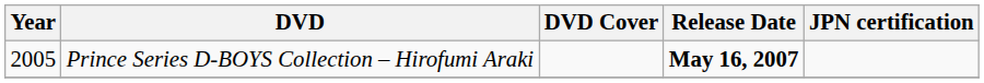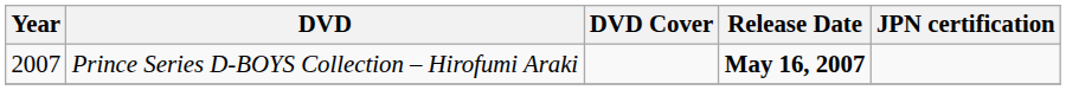Prince Series D-BOYS Collection – Hirofumi Araki | Year: 2005 -> 2007
